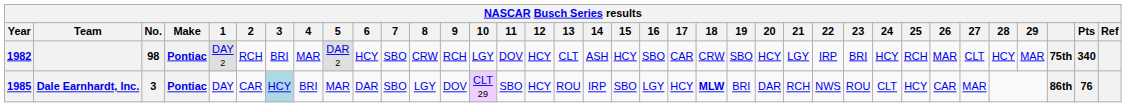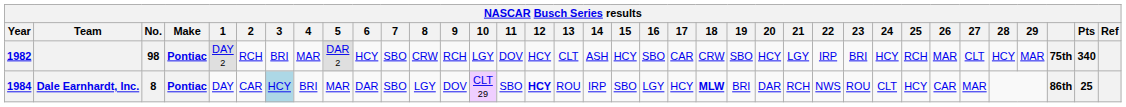Dale Earnhardt, Inc. | Year: 1985 -> 1984
Dale Earnhardt, Inc. | No.: 3 -> 8
Dale Earnhardt, Inc. | 12: normal -> bold
Dale Earnhardt, Inc. | Pts: 76 -> 25
